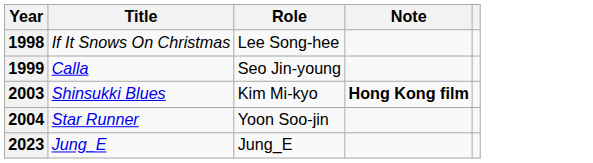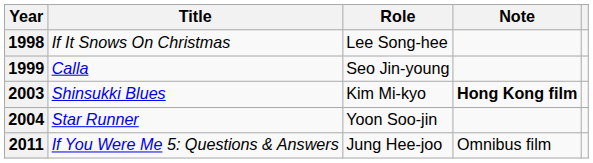+ row: 2011 | If You Were Me 5: Questions & Answers | Jung Hee-joo | Omnibus film
- row: 2023 | Jung_E | Jung_E
